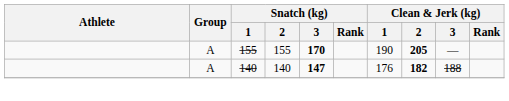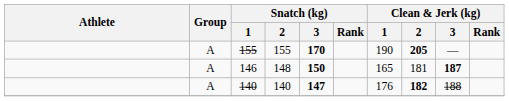+ row: A | 146 | 148 | 150 | 165 | 181 | 187
